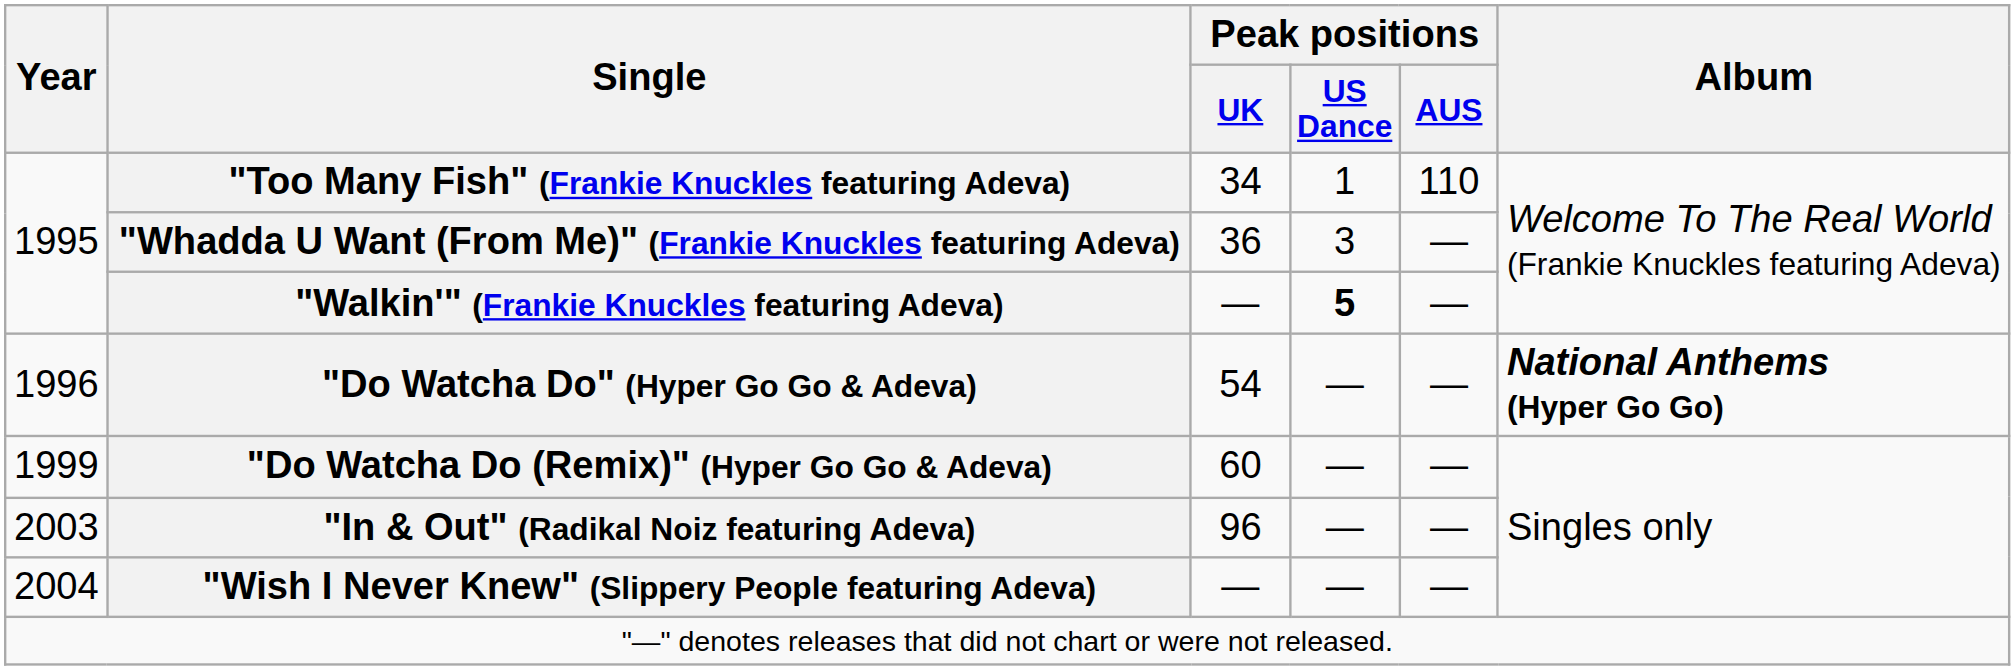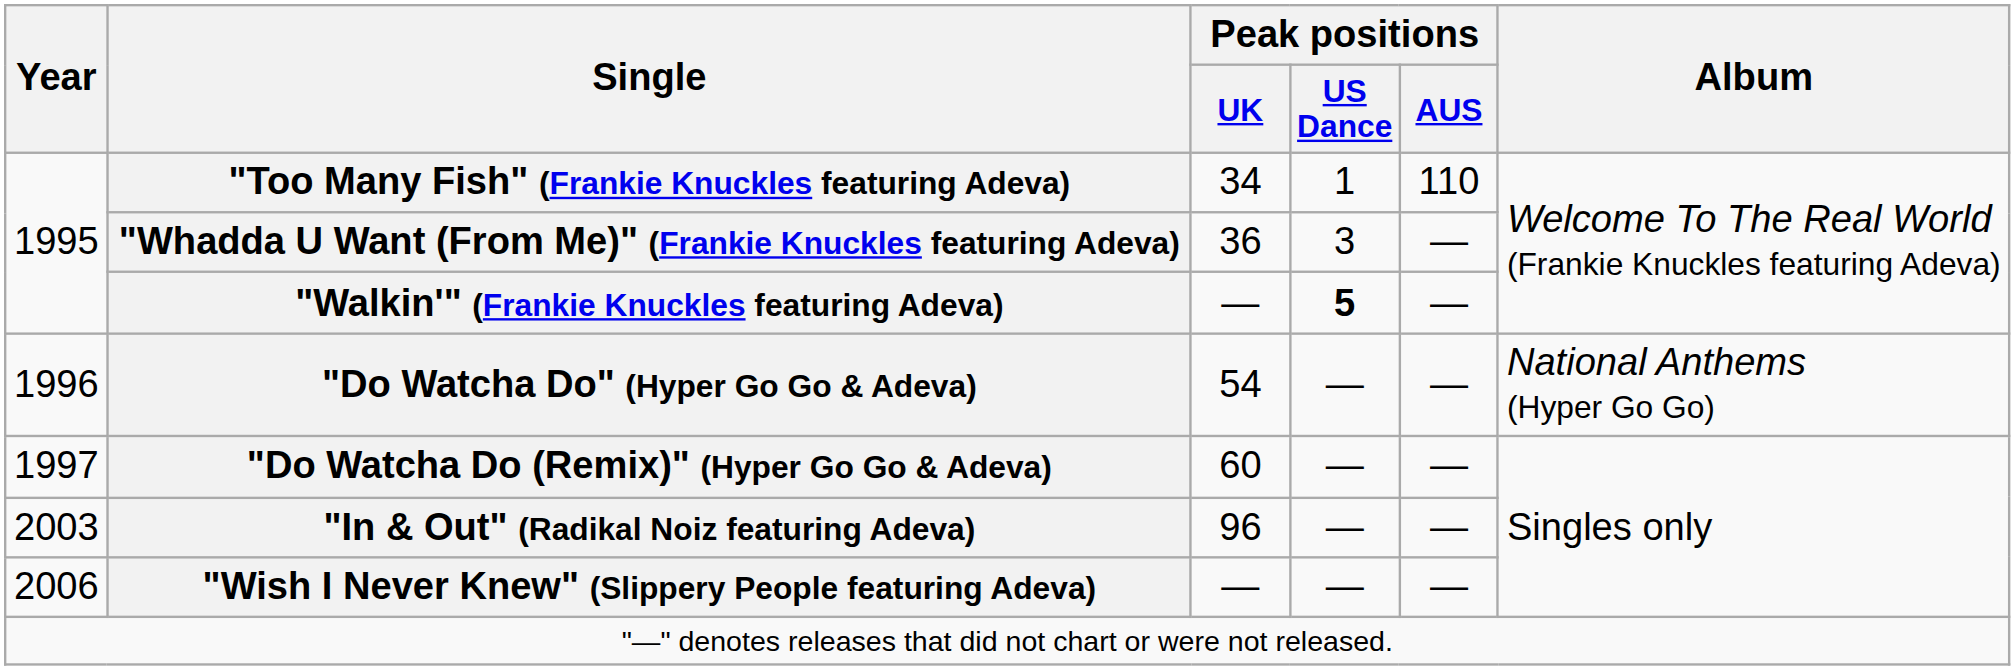"Do Watcha Do" (Hyper Go Go & Adeva) | Album: bold -> normal
"Do Watcha Do (Remix)" (Hyper Go Go & Adeva) | Year: 1999 -> 1997
"Wish I Never Knew" (Slippery People featuring Adeva) | Year: 2004 -> 2006
